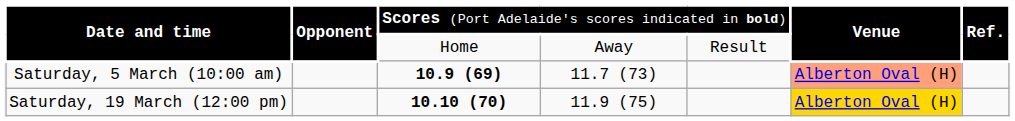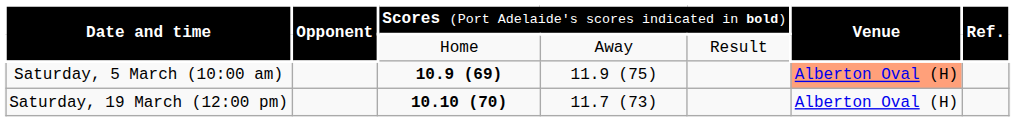Saturday, 5 March (10:00 am) | column 4: 11.7 (73) -> 11.9 (75)
Saturday, 19 March (12:00 pm) | column 4: 11.9 (75) -> 11.7 (73)
Saturday, 19 March (12:00 pm) | column 6: gold background -> no background
